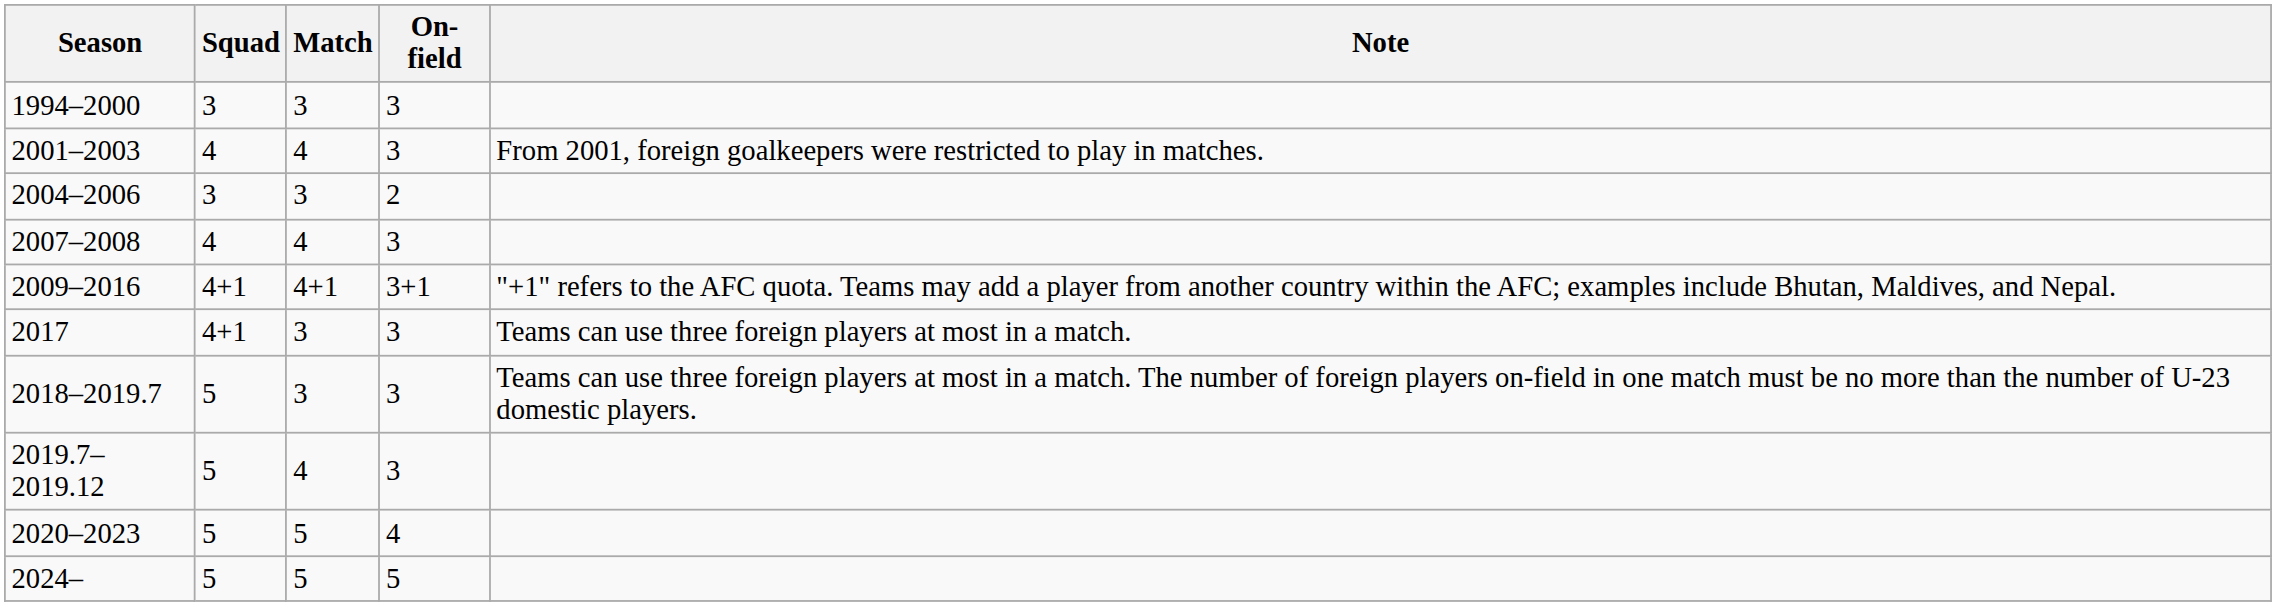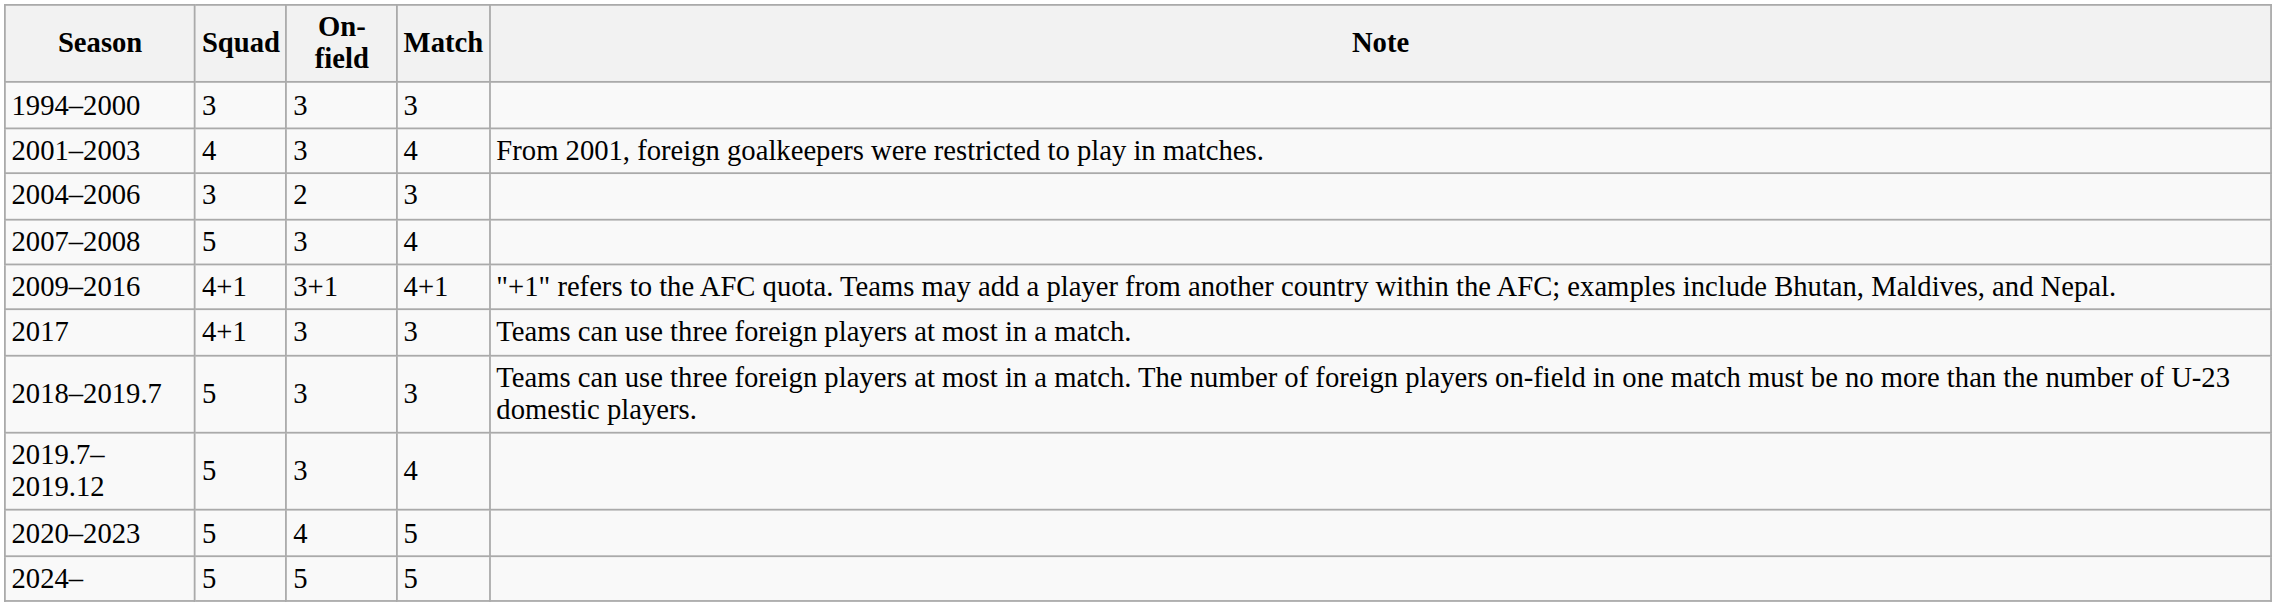columns swapped: Match <-> On-field
2007–2008 | Squad: 4 -> 5
